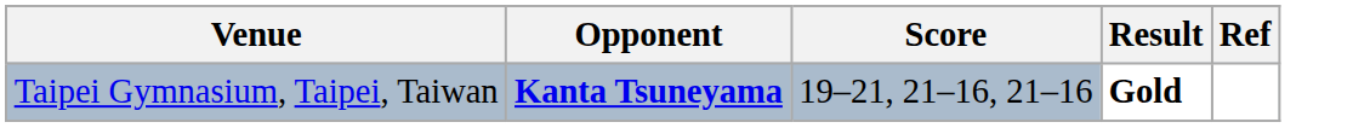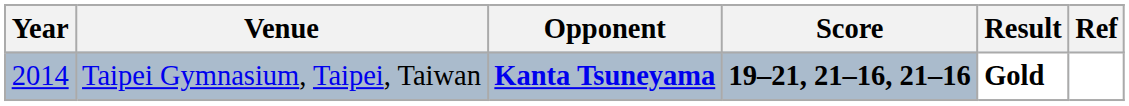+ column: Year | 2014
Taipei Gymnasium, Taipei, Taiwan | Score: normal -> bold
